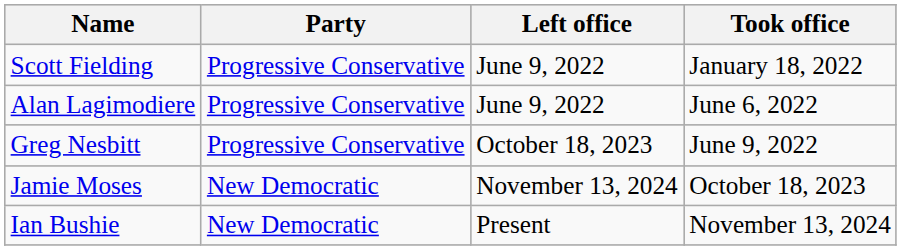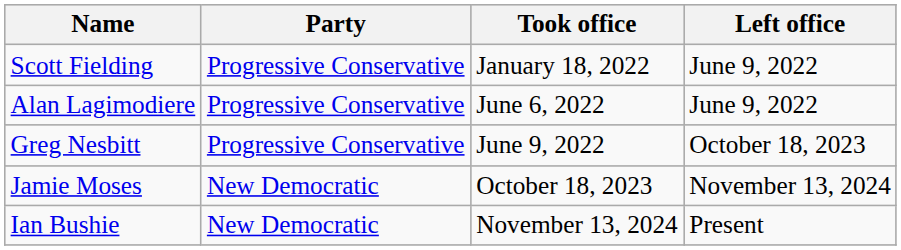columns swapped: Took office <-> Left office
